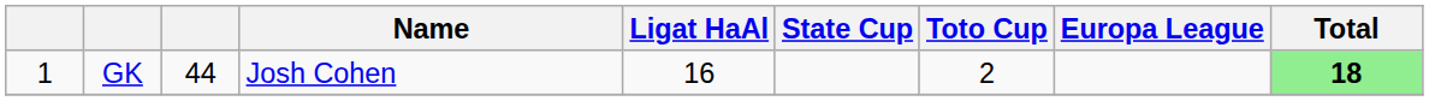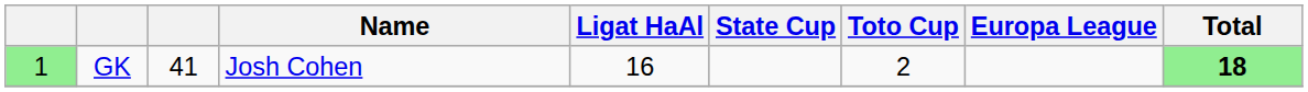GK | column 1: no background -> lightgreen background
GK | column 3: 44 -> 41
